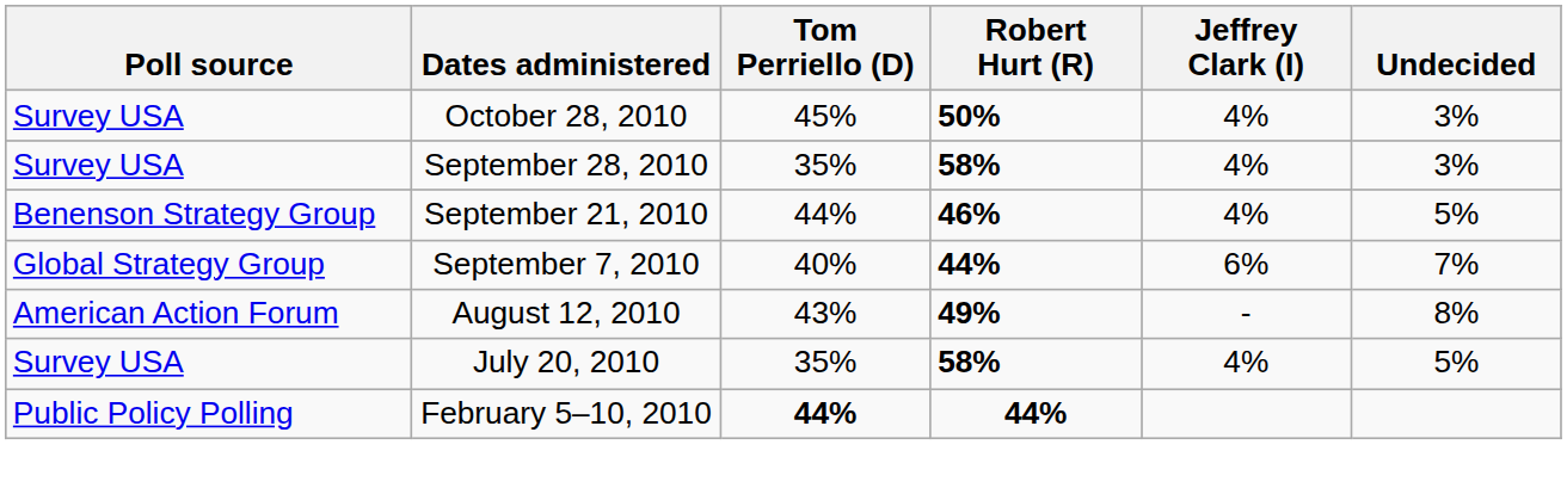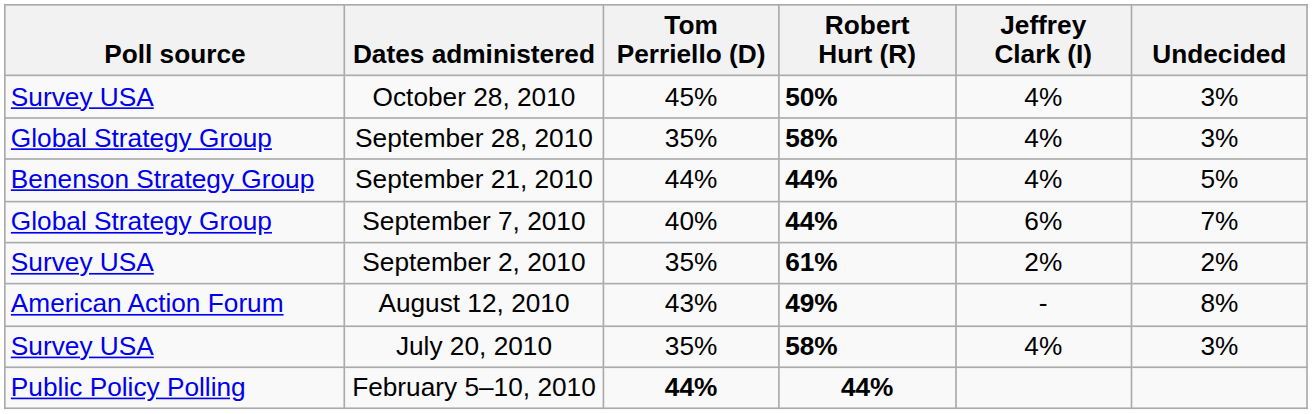September 28, 2010 | Poll source: Survey USA -> Global Strategy Group
September 21, 2010 | Robert Hurt (R): 46% -> 44%
+ row: Survey USA | September 2, 2010 | 35% | 61% | 2% | 2%
July 20, 2010 | Undecided: 5% -> 3%
